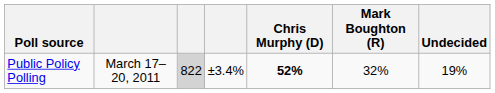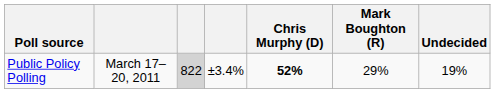Public Policy Polling | Mark Boughton (R): 32% -> 29%
